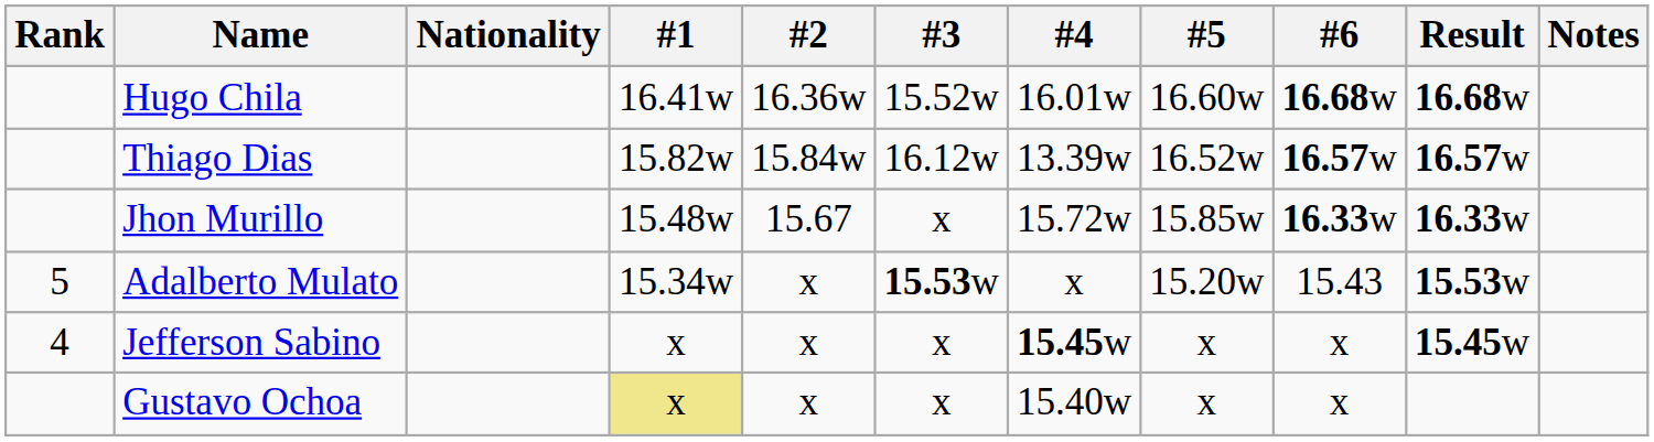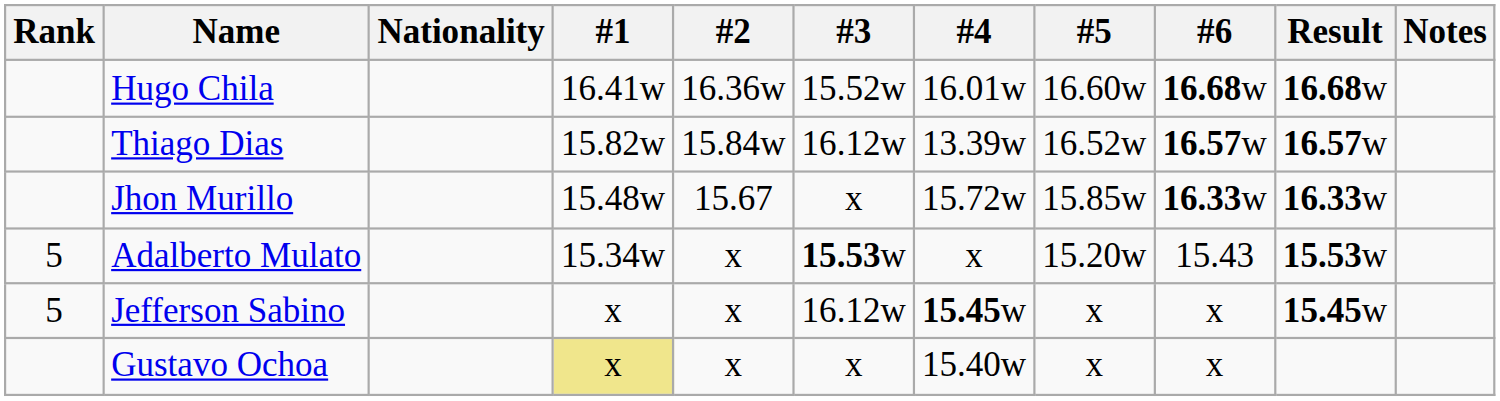Jefferson Sabino | Rank: 4 -> 5
Jefferson Sabino | #3: x -> 16.12w
